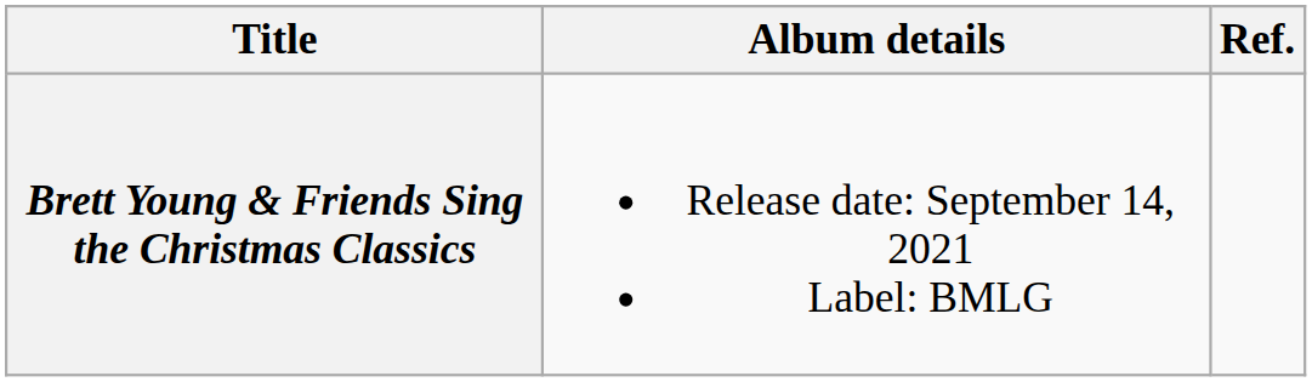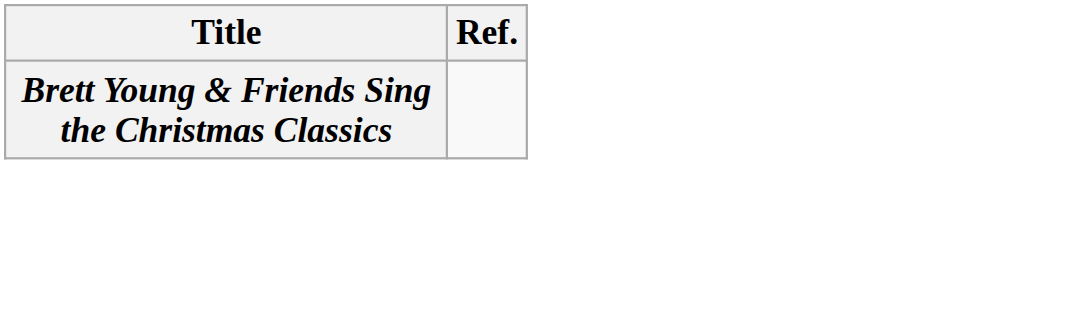- column: Album details | Release date: September 14, 2021 Label: BMLG
